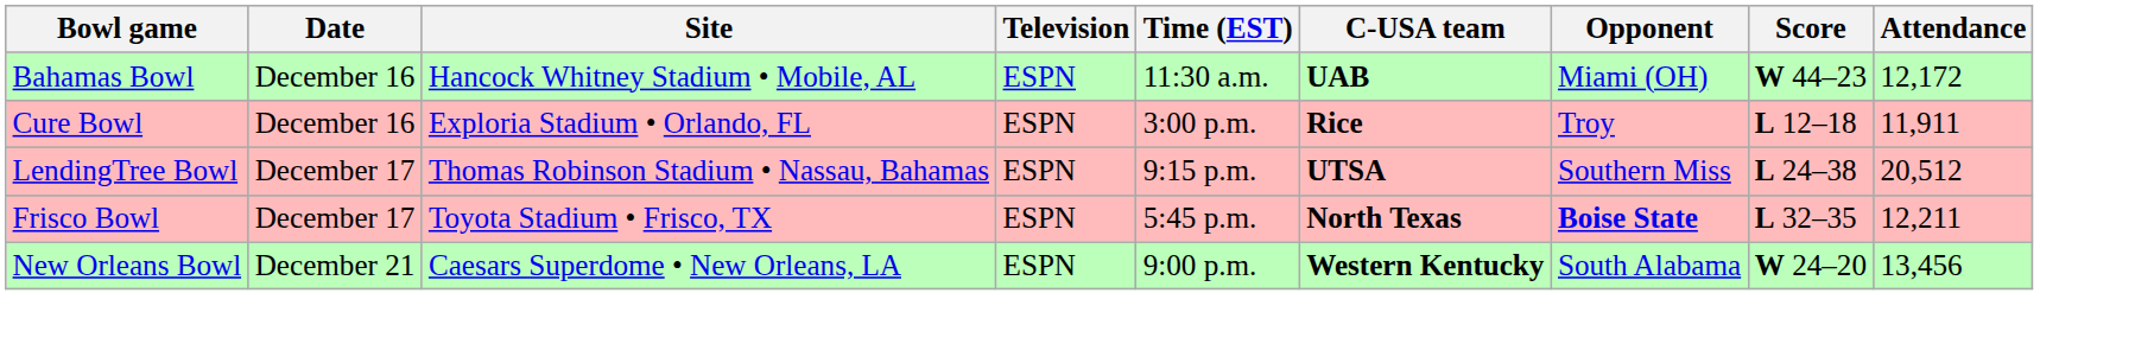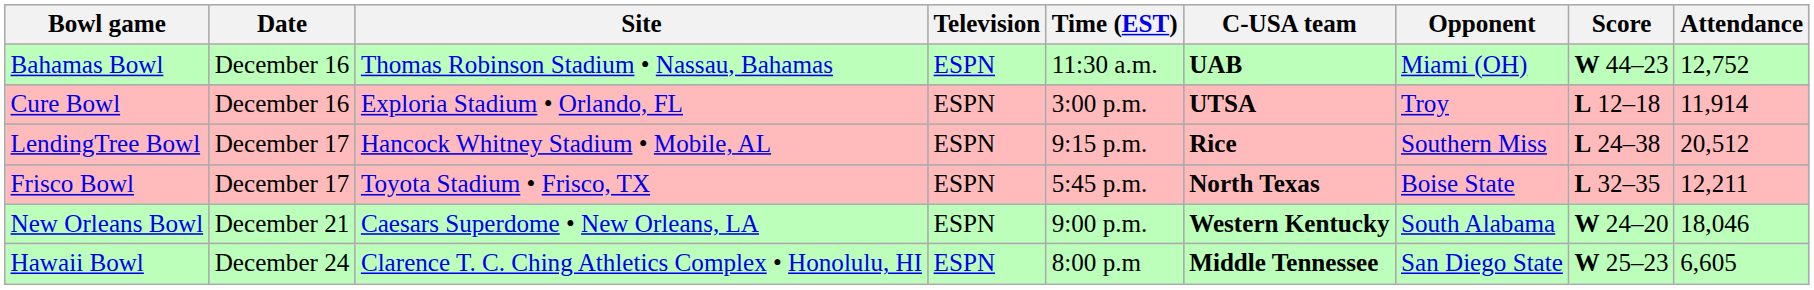Bahamas Bowl | Site: Hancock Whitney Stadium • Mobile, AL -> Thomas Robinson Stadium • Nassau, Bahamas
Bahamas Bowl | Attendance: 12,172 -> 12,752
Cure Bowl | C-USA team: Rice -> UTSA
Cure Bowl | Attendance: 11,911 -> 11,914
LendingTree Bowl | Site: Thomas Robinson Stadium • Nassau, Bahamas -> Hancock Whitney Stadium • Mobile, AL
LendingTree Bowl | C-USA team: UTSA -> Rice
Frisco Bowl | Opponent: bold -> normal
New Orleans Bowl | Attendance: 13,456 -> 18,046
+ row: Hawaii Bowl | December 24 | Clarence T. C. Ching Athletics Complex • Honolulu, HI | ESPN | 8:00 p.m | Middle Tennessee | San Diego State | W 25–23 | 6,605
